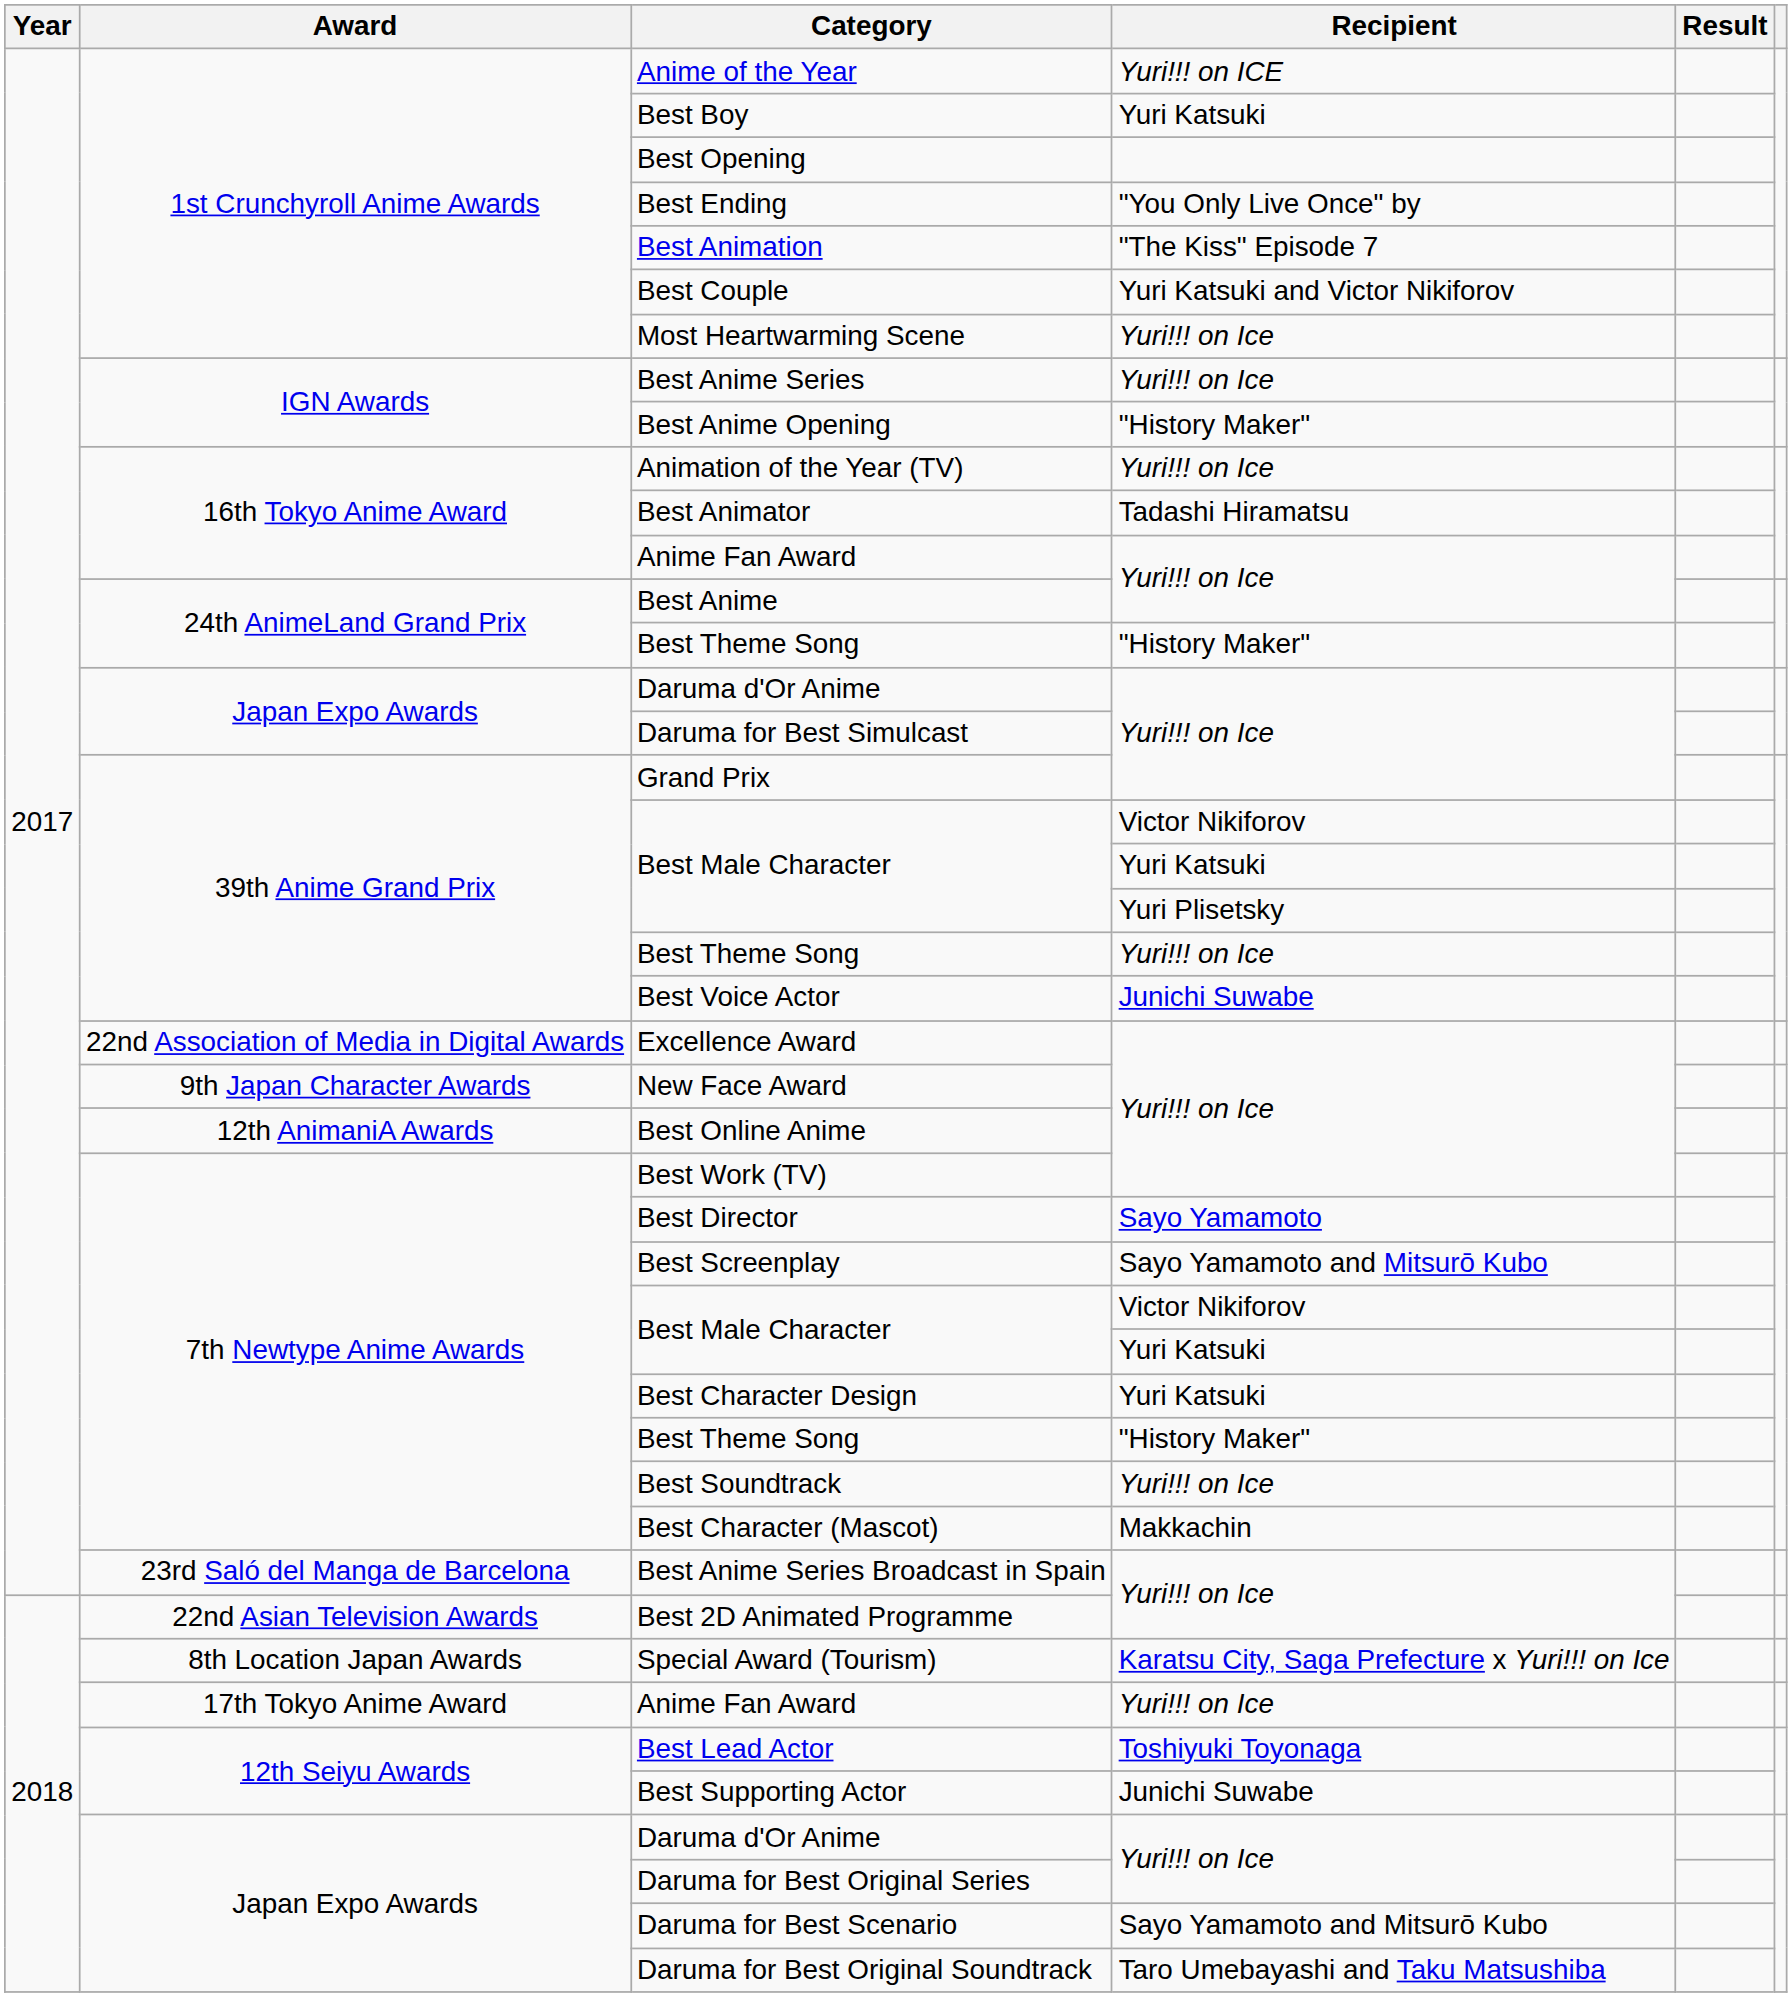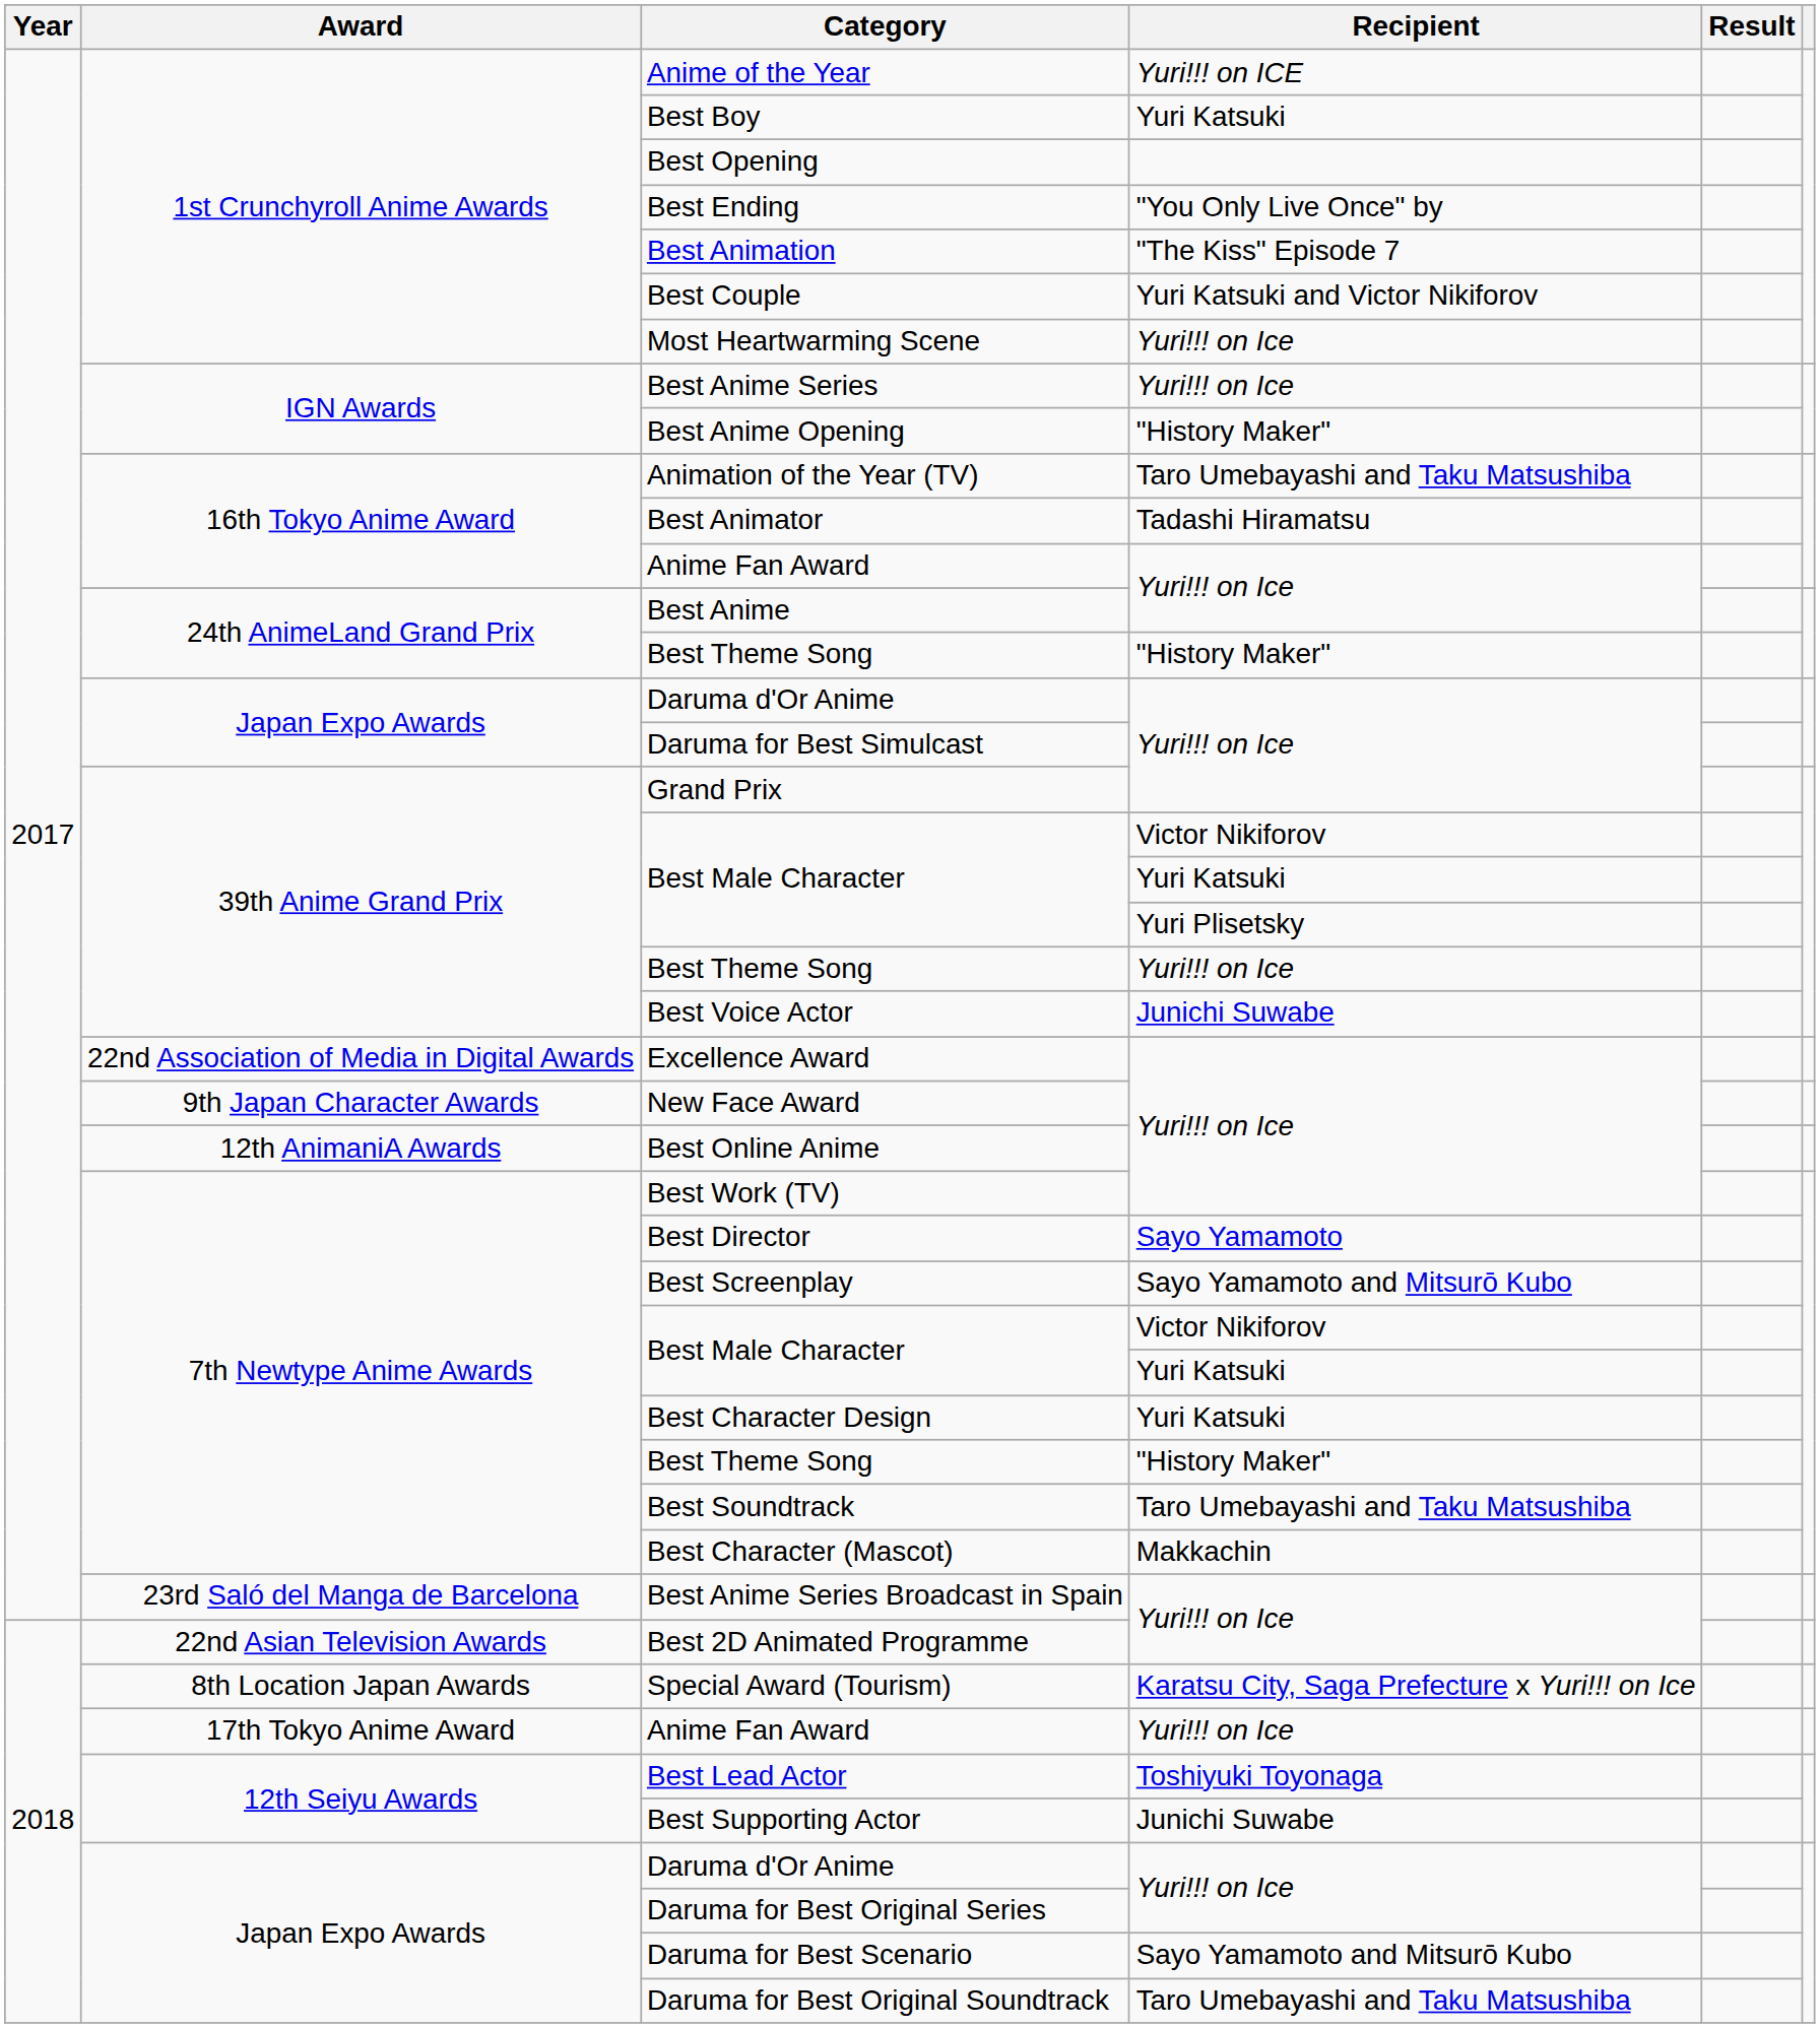Animation of the Year (TV) | Recipient: Yuri!!! on Ice -> Taro Umebayashi and Taku Matsushiba
Best Soundtrack | Recipient: Yuri!!! on Ice -> Taro Umebayashi and Taku Matsushiba
